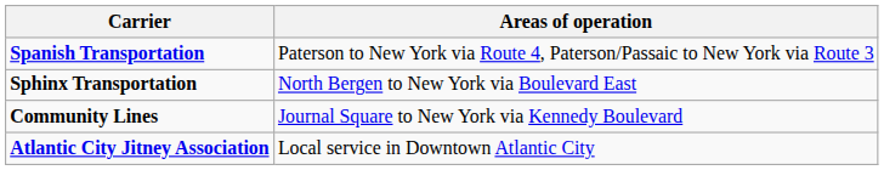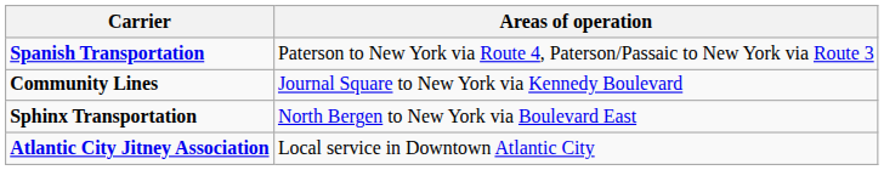rows swapped: Community Lines <-> Sphinx Transportation
